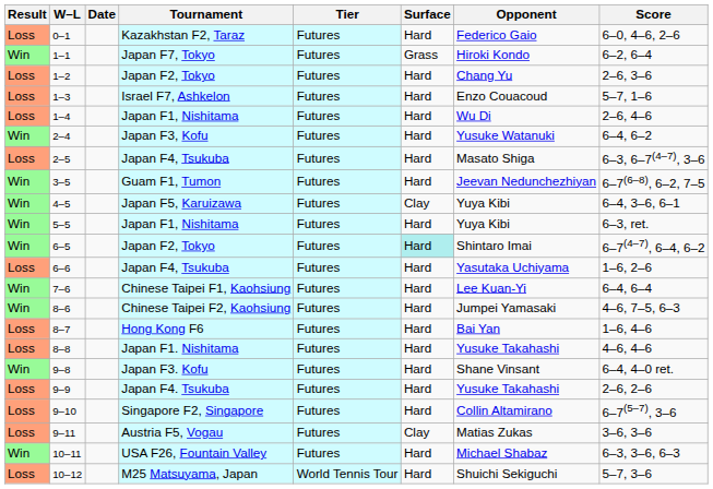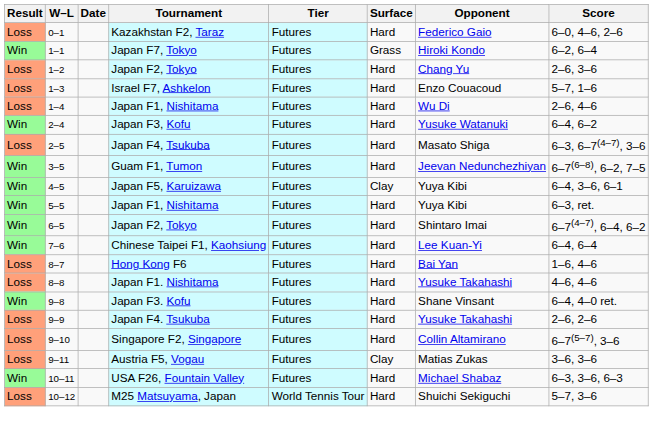6–5 | Surface: paleturquoise background -> no background
- row: Loss | 6–6 | Japan F4, Tsukuba | Futures | Hard | Yasutaka Uchiyama | 1–6, 2–6
- row: Win | 8–6 | Chinese Taipei F2, Kaohsiung | Futures | Hard | Jumpei Yamasaki | 4–6, 7–5, 6–3
